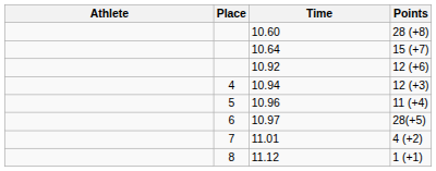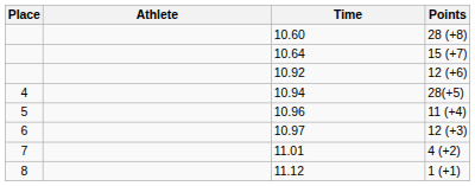columns swapped: Place <-> Athlete
10.94 | Points: 12 (+3) -> 28(+5)
10.97 | Points: 28(+5) -> 12 (+3)
